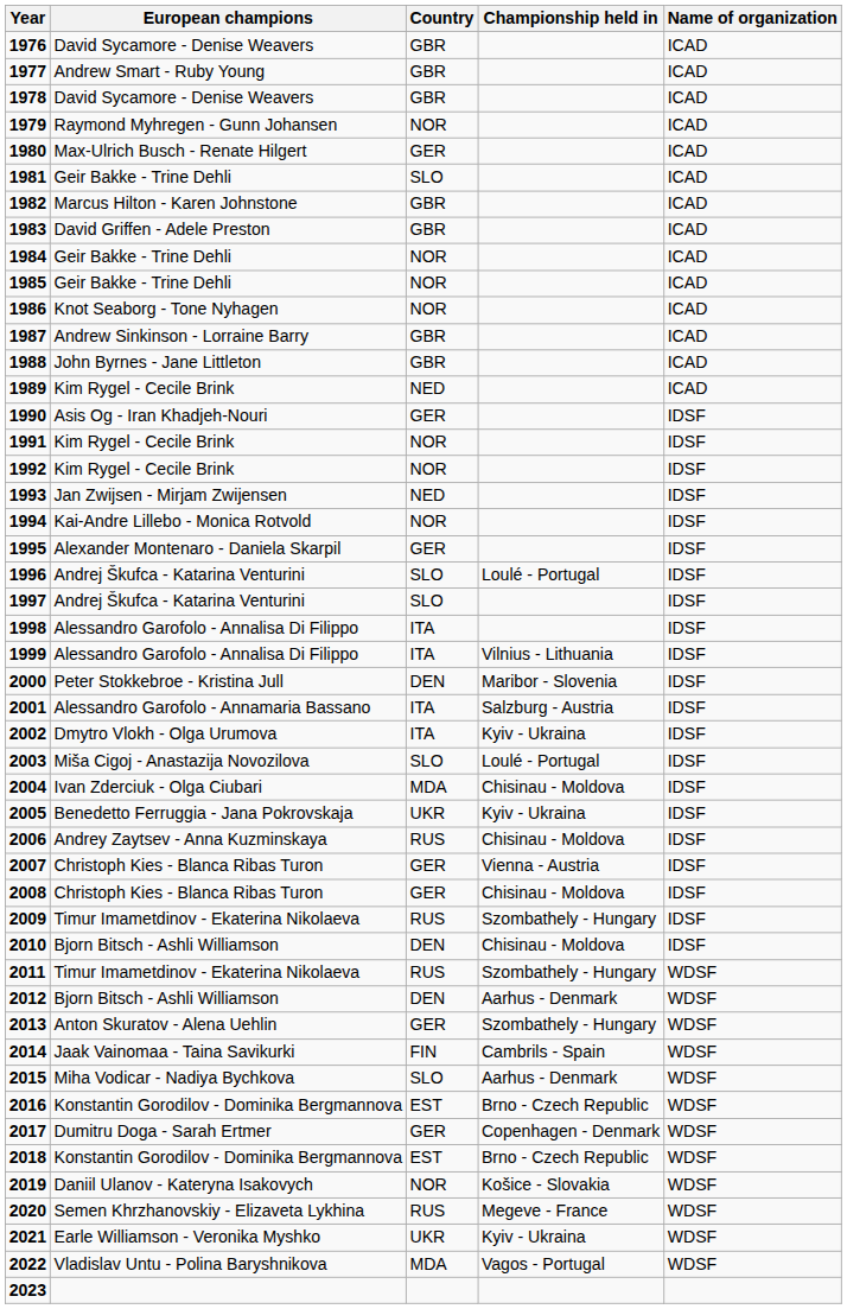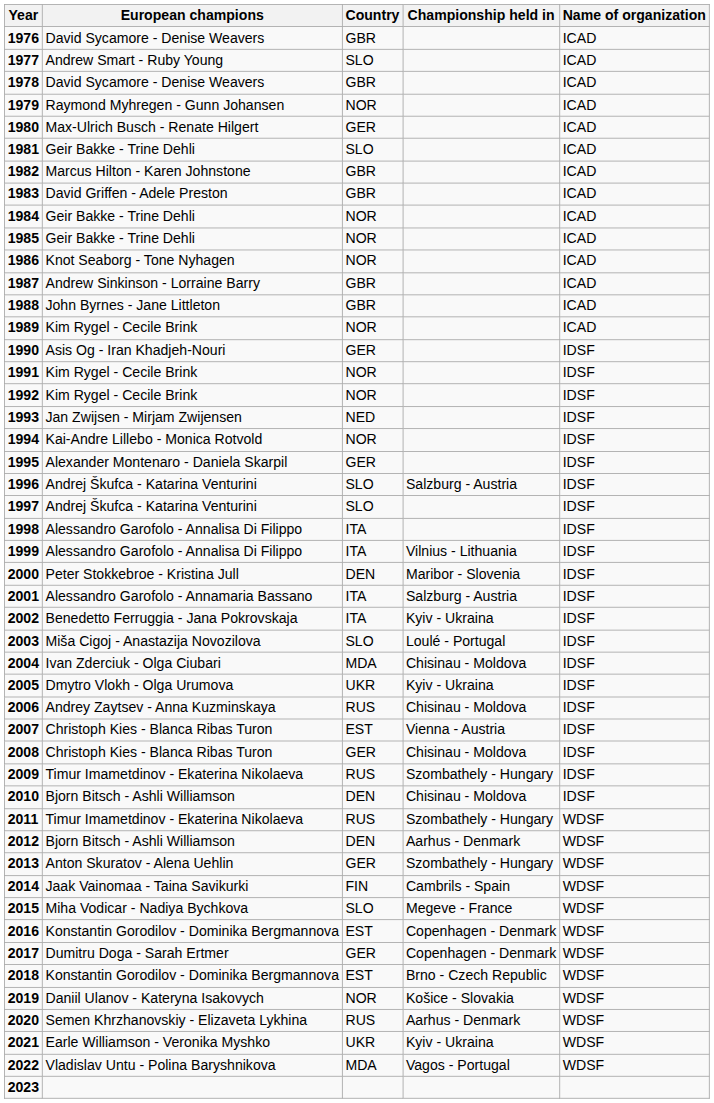1977 | Country: GBR -> SLO
1989 | Country: NED -> NOR
1996 | Championship held in: Loulé - Portugal -> Salzburg - Austria
2002 | European champions: Dmytro Vlokh - Olga Urumova -> Benedetto Ferruggia - Jana Pokrovskaja
2005 | European champions: Benedetto Ferruggia - Jana Pokrovskaja -> Dmytro Vlokh - Olga Urumova
2007 | Country: GER -> EST
2015 | Championship held in: Aarhus - Denmark -> Megeve - France
2016 | Championship held in: Brno - Czech Republic -> Copenhagen - Denmark
2020 | Championship held in: Megeve - France -> Aarhus - Denmark
